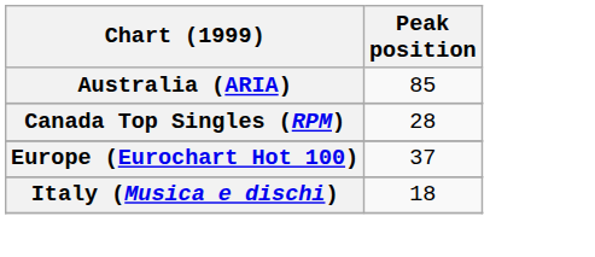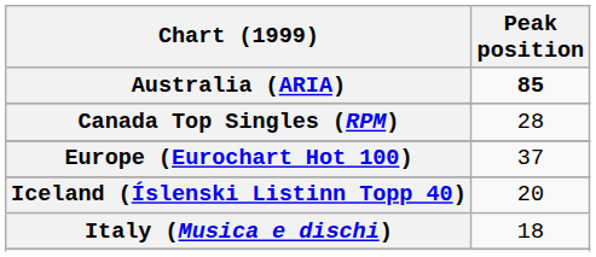Australia (ARIA) | Peak position: normal -> bold
+ row: Iceland (Íslenski Listinn Topp 40) | 20
